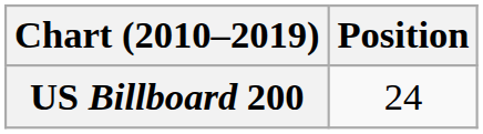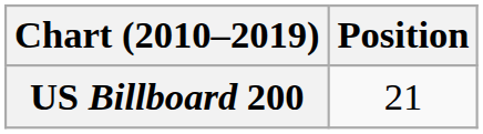US Billboard 200 | Position: 24 -> 21
